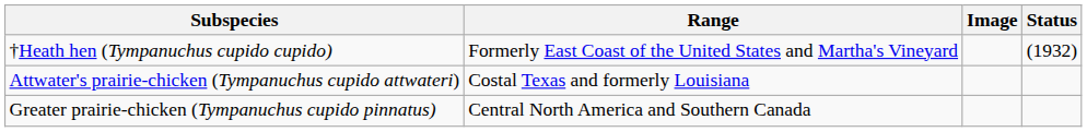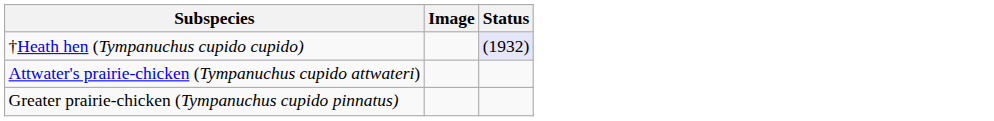- column: Range | Formerly East Coast of the United States and Martha's Vineyard | Costal Texas and formerly Louisiana | Central North America and Southern Canada
†Heath hen (Tympanuchus cupido cupido) | Status: no background -> lavender background
